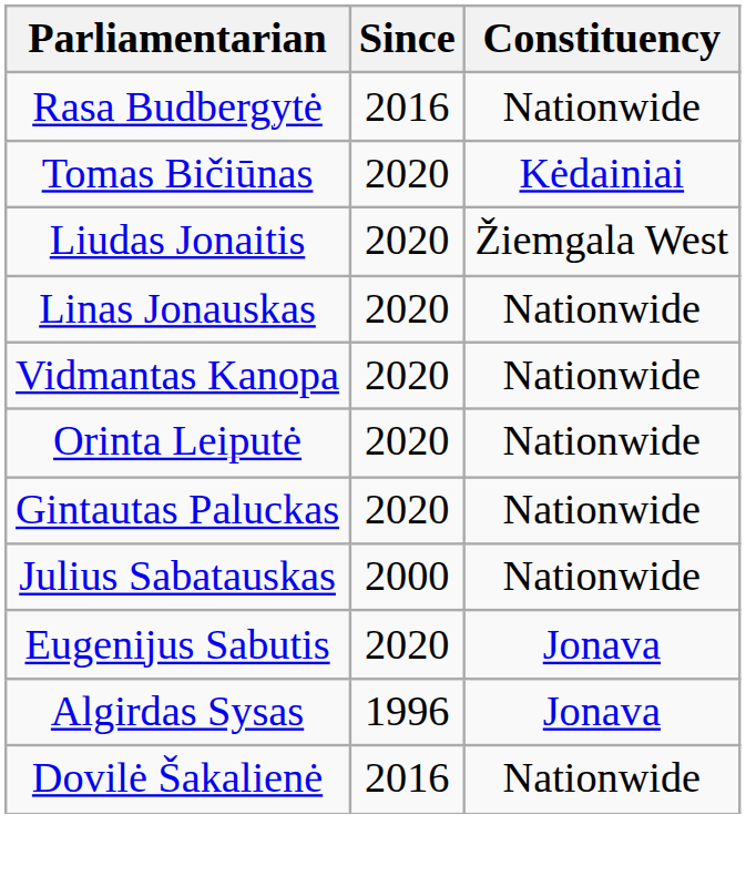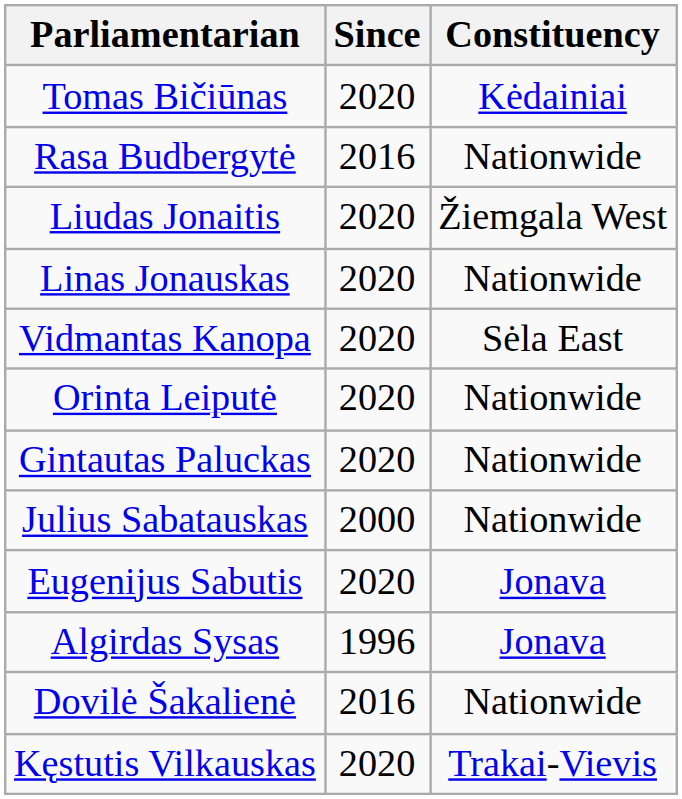rows swapped: Tomas Bičiūnas <-> Rasa Budbergytė
Vidmantas Kanopa | Constituency: Nationwide -> Sėla East
+ row: Kęstutis Vilkauskas | 2020 | Trakai-Vievis
